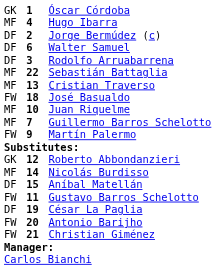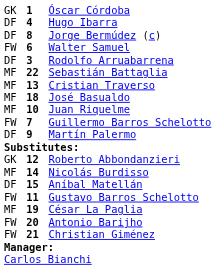Hugo Ibarra | column 1: MF -> DF
Jorge Bermúdez (c) | column 2: 2 -> 8
Walter Samuel | column 1: DF -> FW
José Basualdo | column 1: FW -> MF
Guillermo Barros Schelotto | column 1: MF -> FW
Martín Palermo | column 1: FW -> DF
César La Paglia | column 1: DF -> MF
